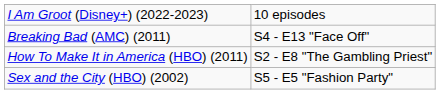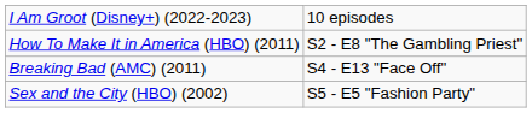rows swapped: How To Make It in America (HBO) (2011) <-> Breaking Bad (AMC) (2011)
